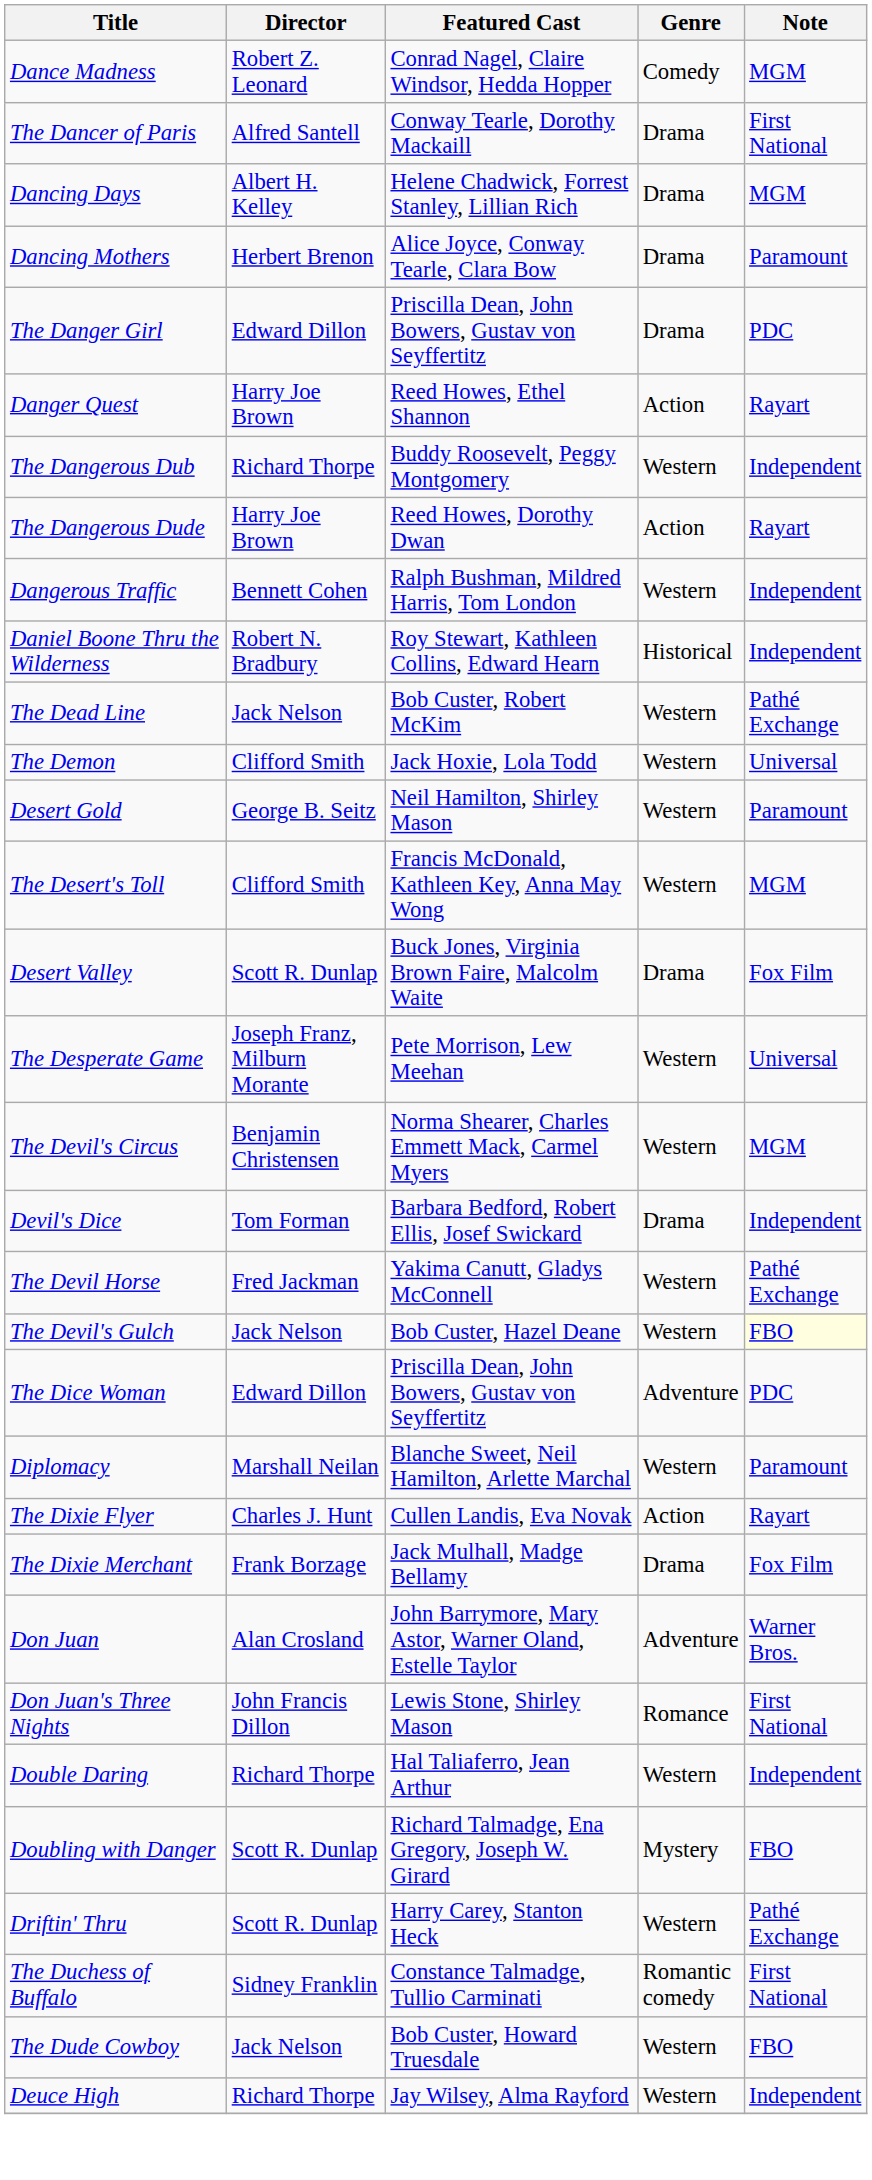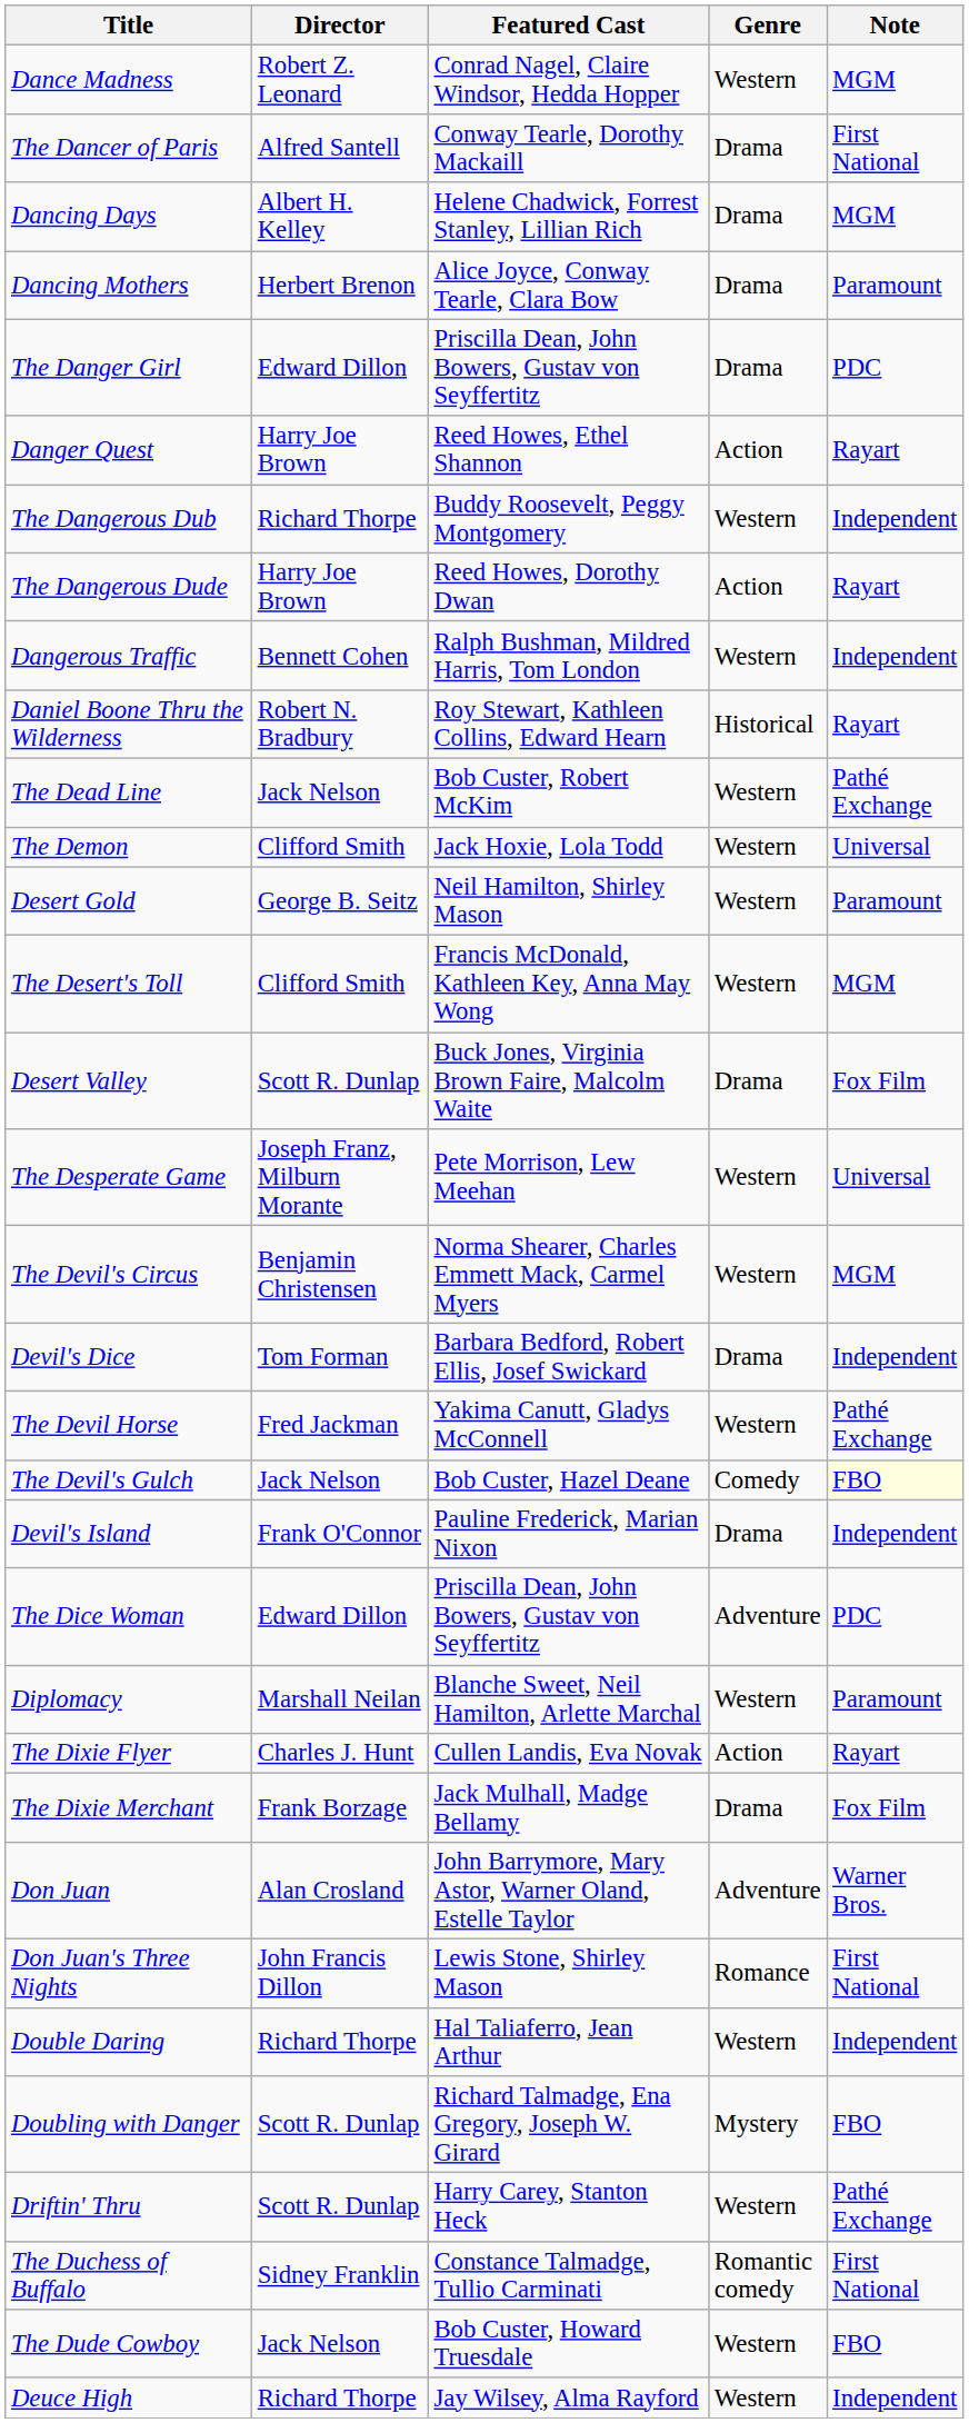Dance Madness | Genre: Comedy -> Western
Daniel Boone Thru the Wilderness | Note: Independent -> Rayart
The Devil's Gulch | Genre: Western -> Comedy
+ row: Devil's Island | Frank O'Connor | Pauline Frederick, Marian Nixon | Drama | Independent
